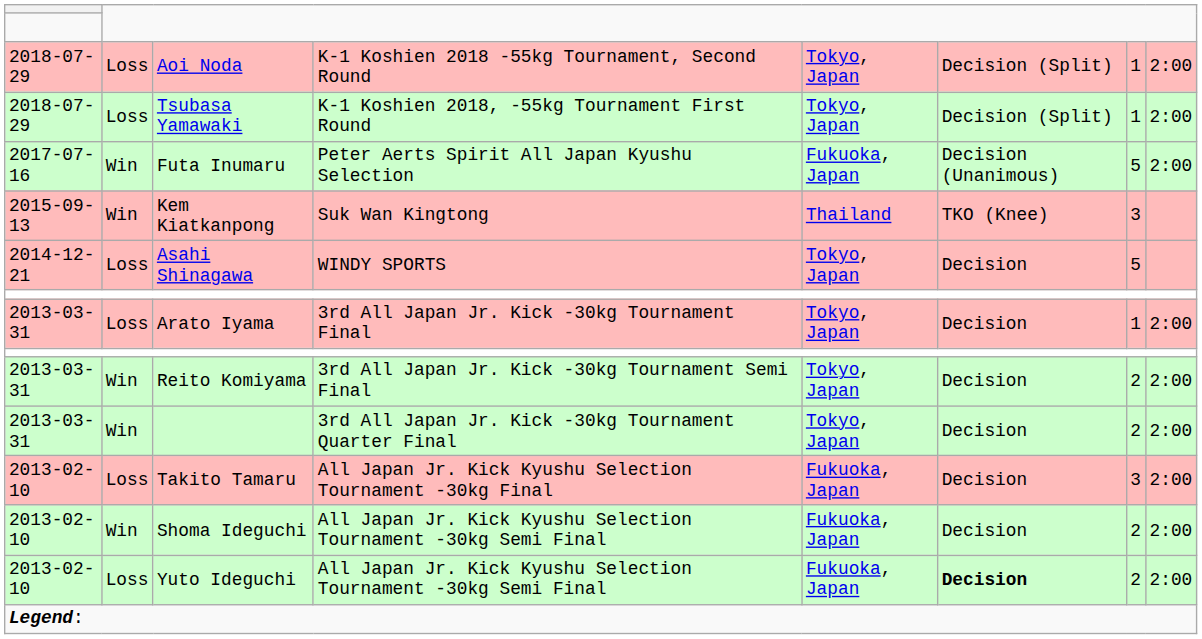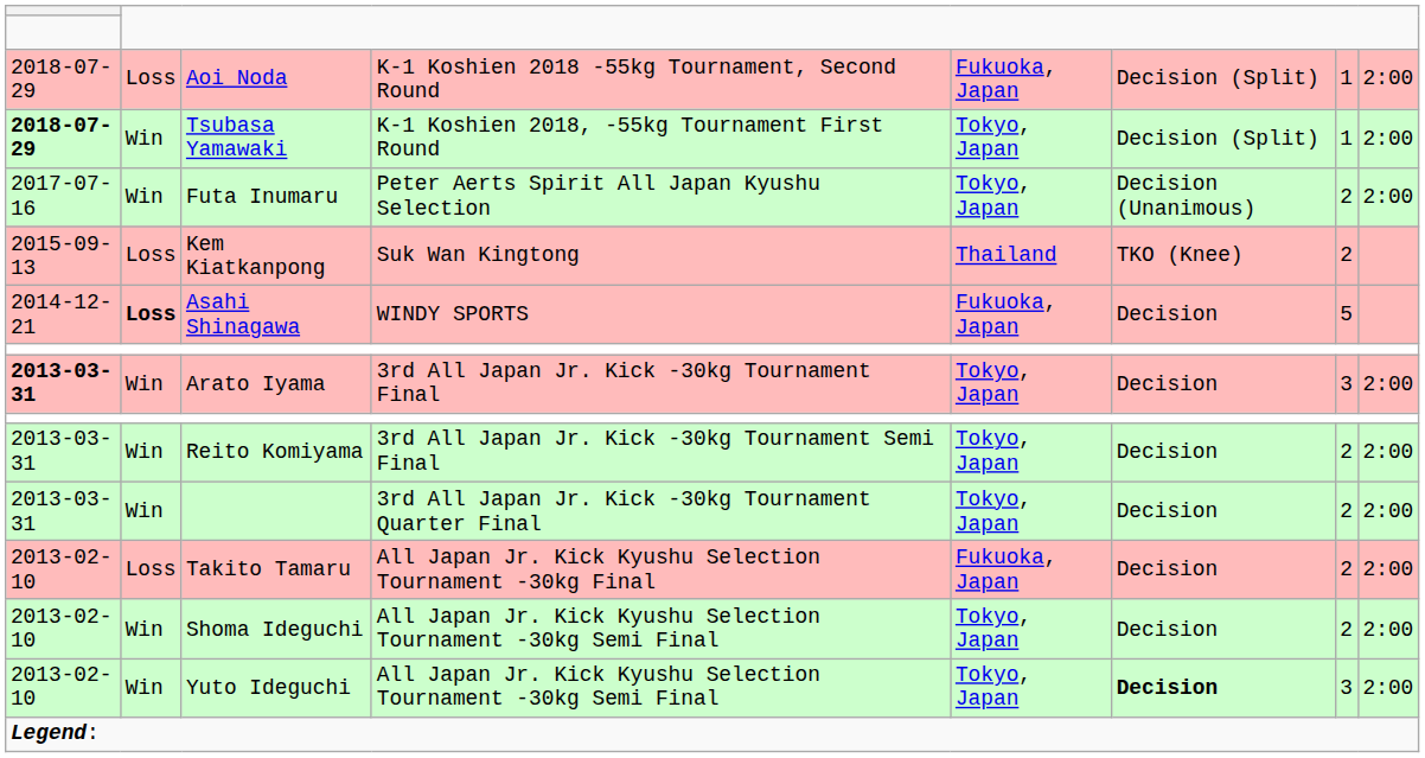Aoi Noda | column 5: Tokyo, Japan -> Fukuoka, Japan
Tsubasa Yamawaki | column 1: normal -> bold
Tsubasa Yamawaki | column 2: Loss -> Win
Futa Inumaru | column 5: Fukuoka, Japan -> Tokyo, Japan
Futa Inumaru | column 7: 5 -> 2
Kem Kiatkanpong | column 2: Win -> Loss
Kem Kiatkanpong | column 7: 3 -> 2
Asahi Shinagawa | column 2: normal -> bold
Asahi Shinagawa | column 5: Tokyo, Japan -> Fukuoka, Japan
Arato Iyama | column 1: normal -> bold
Arato Iyama | column 2: Loss -> Win
Arato Iyama | column 7: 1 -> 3
Takito Tamaru | column 7: 3 -> 2
Shoma Ideguchi | column 5: Fukuoka, Japan -> Tokyo, Japan
Yuto Ideguchi | column 2: Loss -> Win
Yuto Ideguchi | column 5: Fukuoka, Japan -> Tokyo, Japan
Yuto Ideguchi | column 7: 2 -> 3
